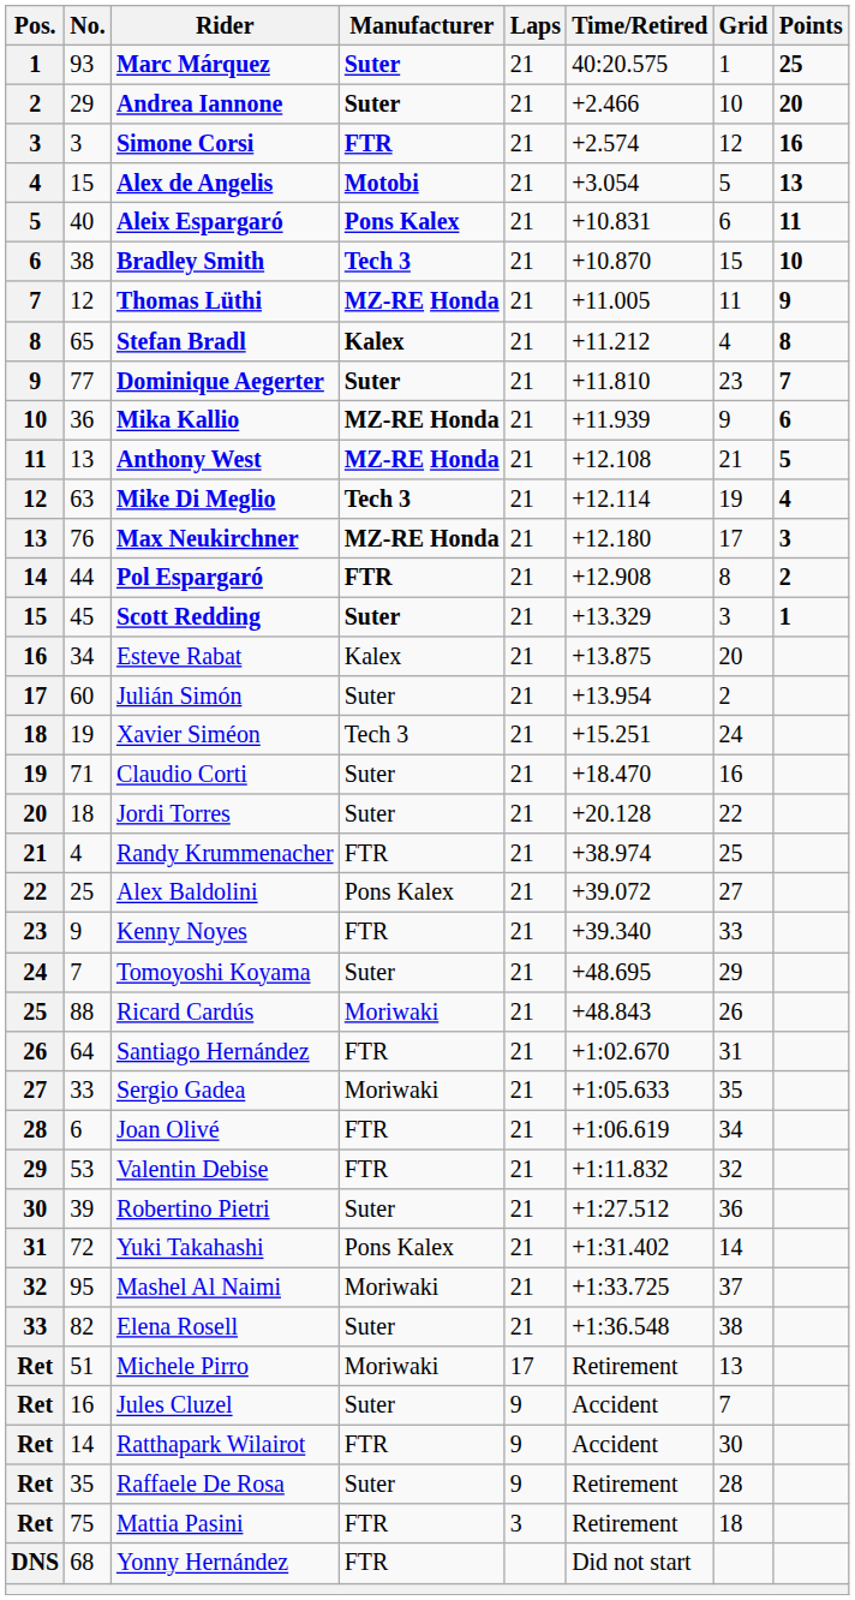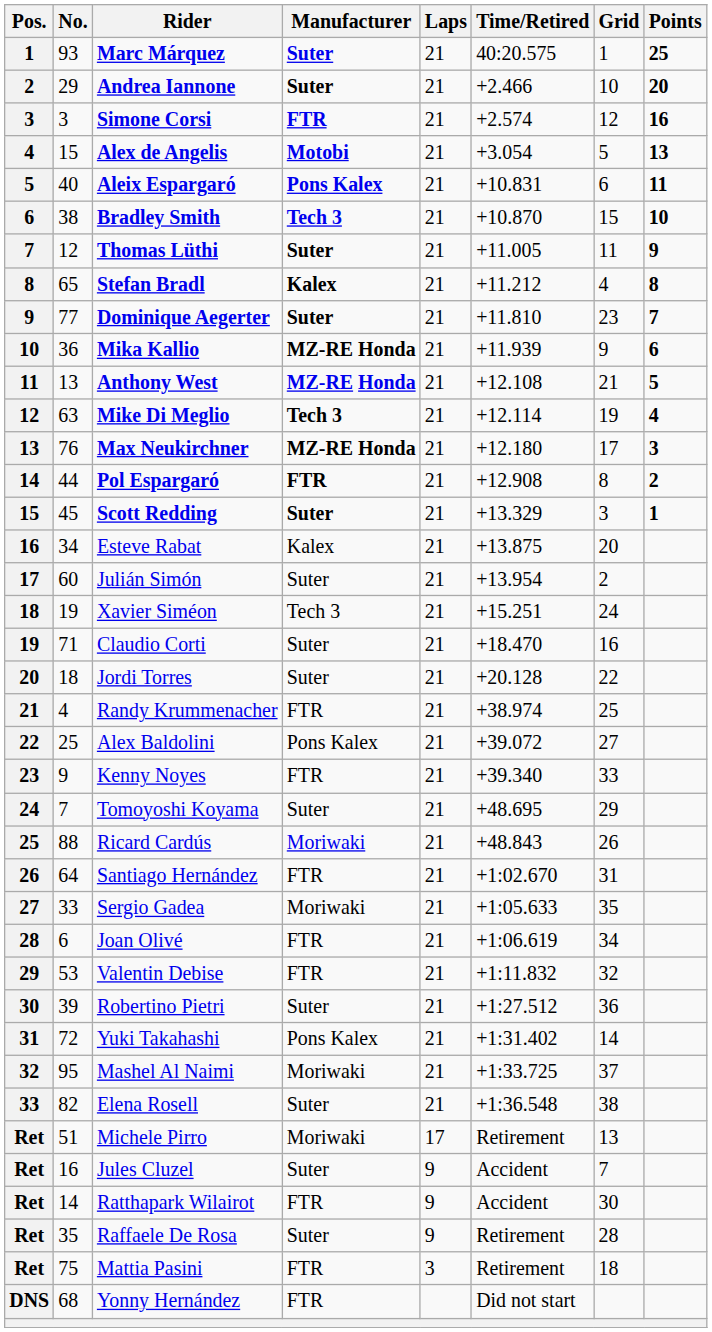Thomas Lüthi | Manufacturer: MZ-RE Honda -> Suter
